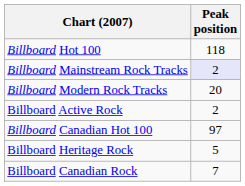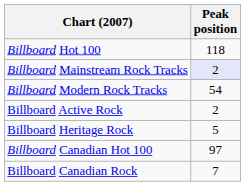Billboard Modern Rock Tracks | Peak position: 20 -> 54
rows swapped: Billboard Heritage Rock <-> Billboard Canadian Hot 100
